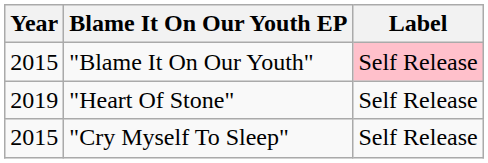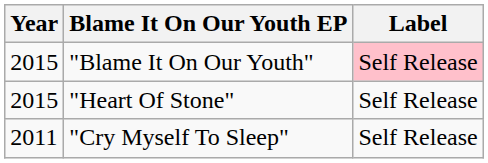"Heart Of Stone" | Year: 2019 -> 2015
"Cry Myself To Sleep" | Year: 2015 -> 2011
